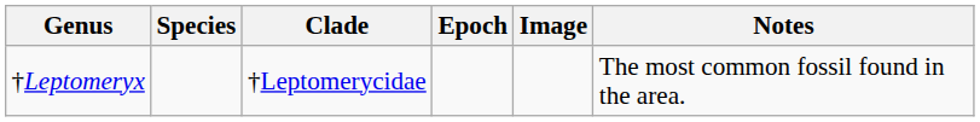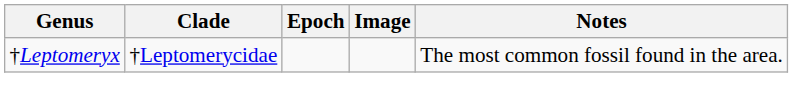- column: Species
